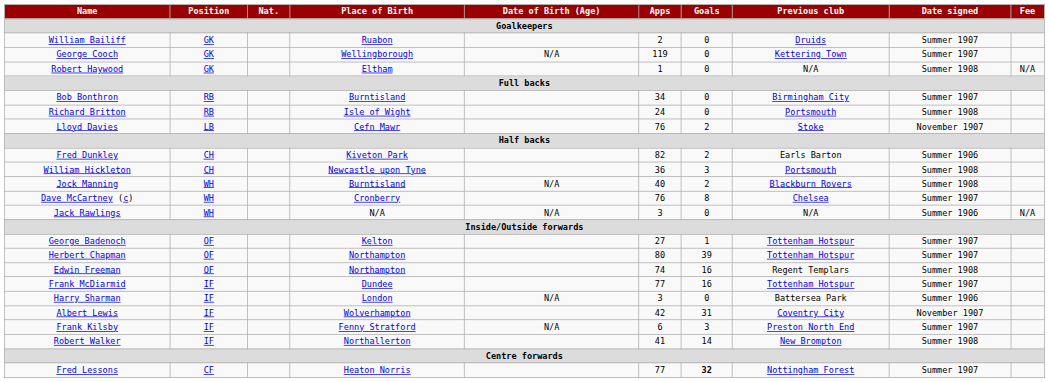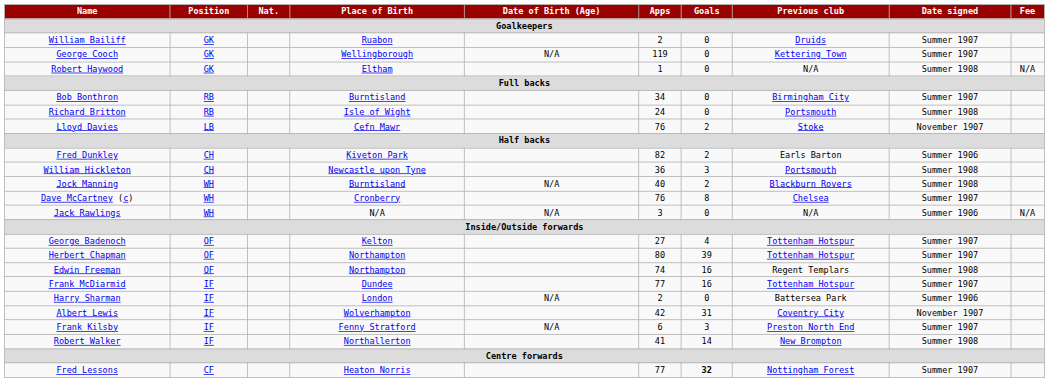George Badenoch | Goals: 1 -> 4
Harry Sharman | Apps: 3 -> 2
